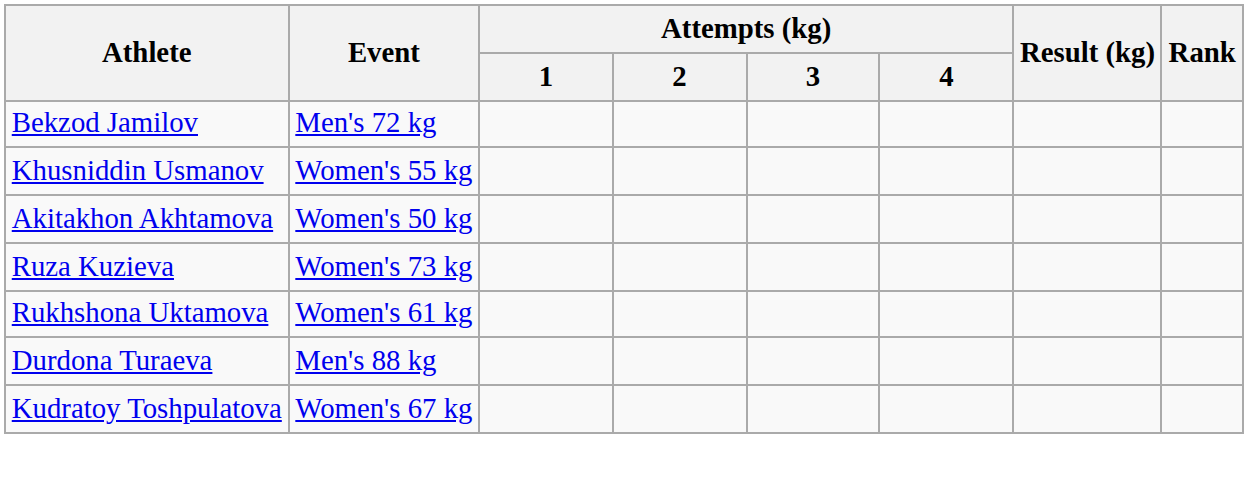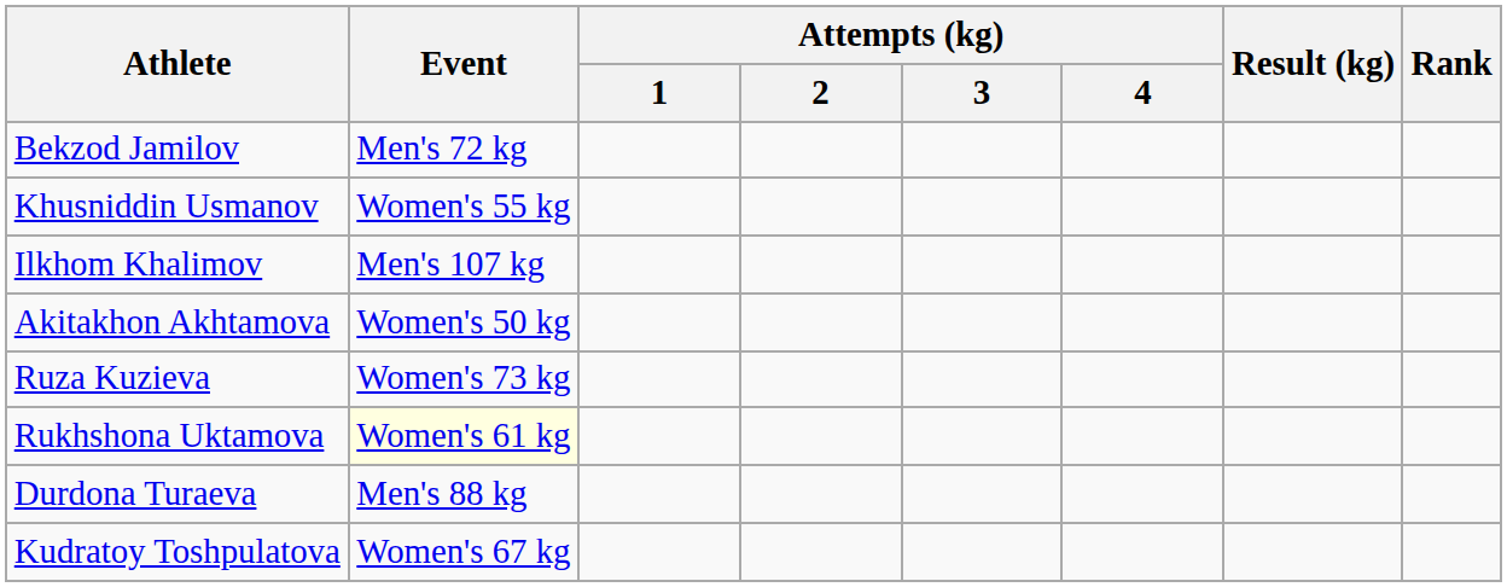+ row: Ilkhom Khalimov | Men's 107 kg
Rukhshona Uktamova | Event: no background -> lightyellow background
